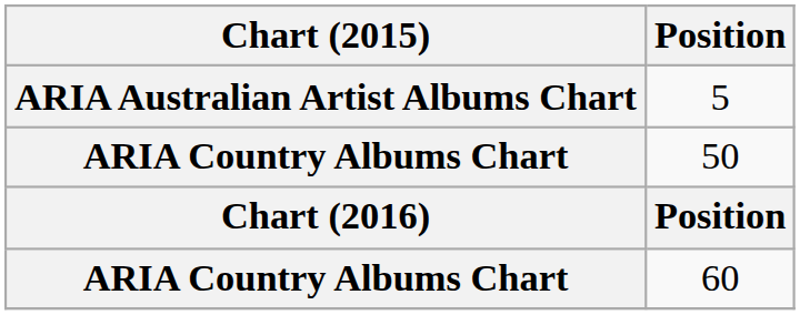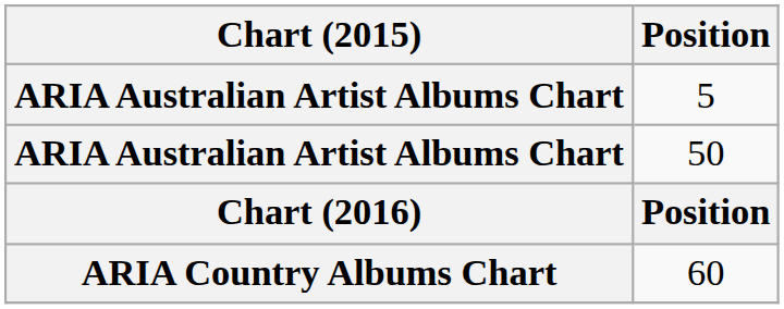50 | Chart (2015): ARIA Country Albums Chart -> ARIA Australian Artist Albums Chart
